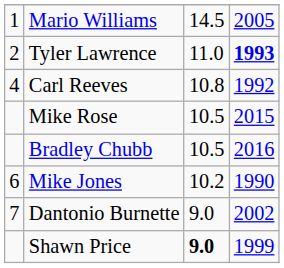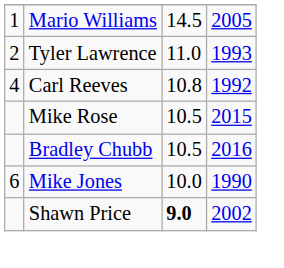Tyler Lawrence | column 4: bold -> normal
Mike Jones | column 3: 10.2 -> 10.0
- row: 7 | Dantonio Burnette | 9.0 | 2002
Shawn Price | column 4: 1999 -> 2002
